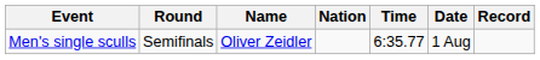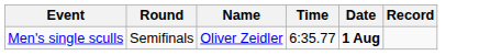- column: Nation
Men's single sculls | Date: normal -> bold
